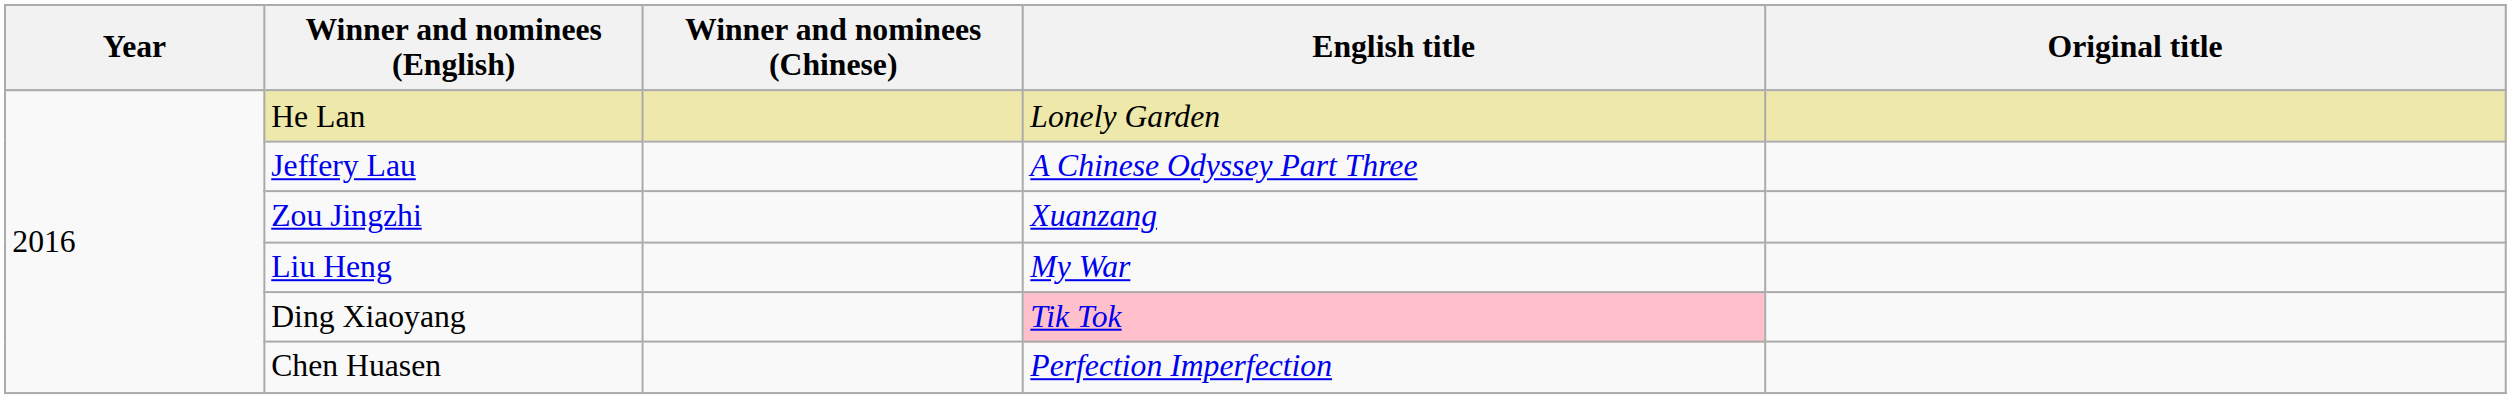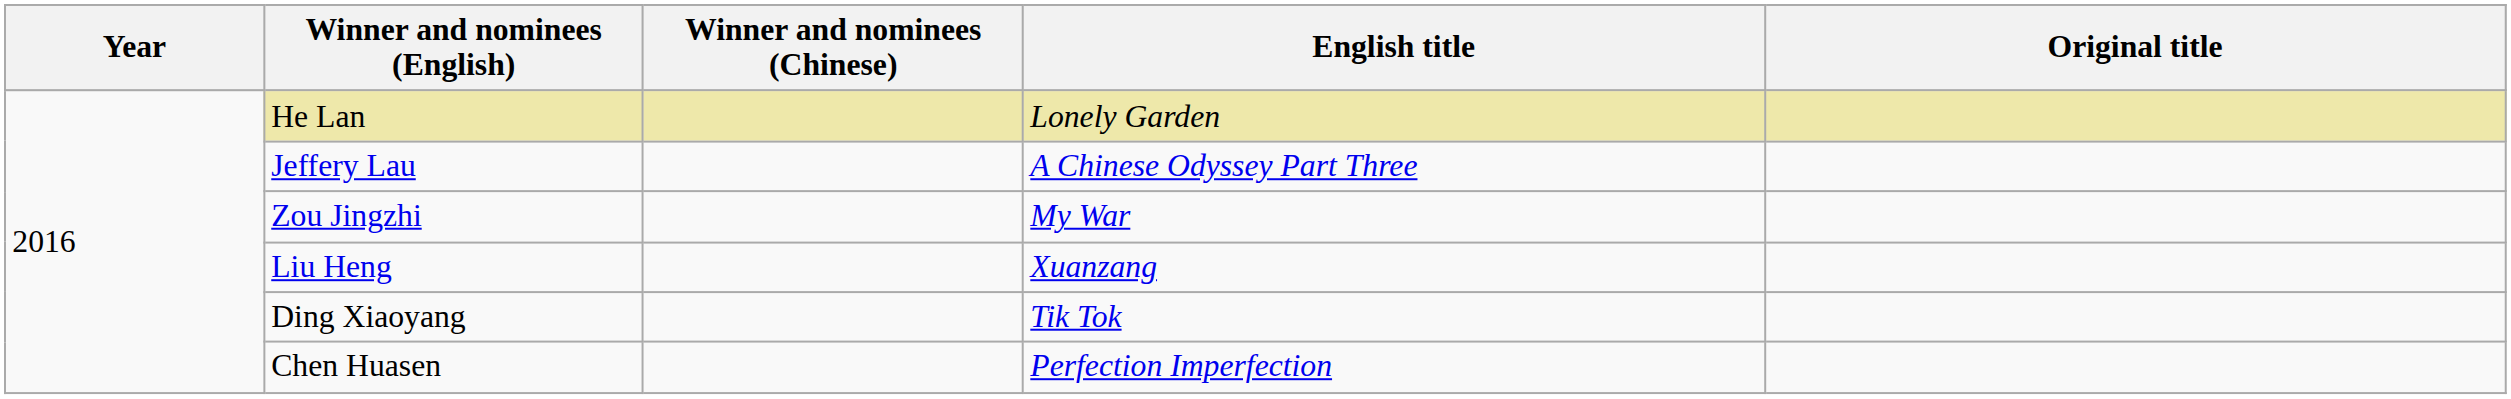Zou Jingzhi | English title: Xuanzang -> My War
Liu Heng | English title: My War -> Xuanzang
Ding Xiaoyang | English title: pink background -> no background
